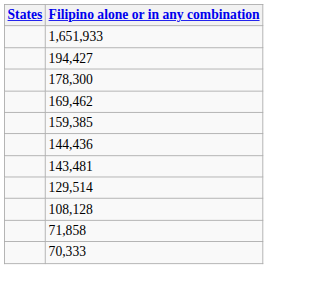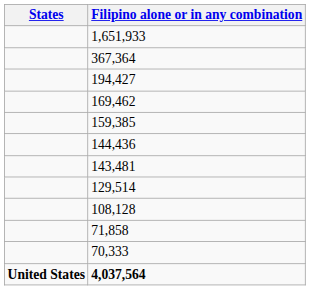+ row: 367,364
- row: 178,300
+ row: United States | 4,037,564
